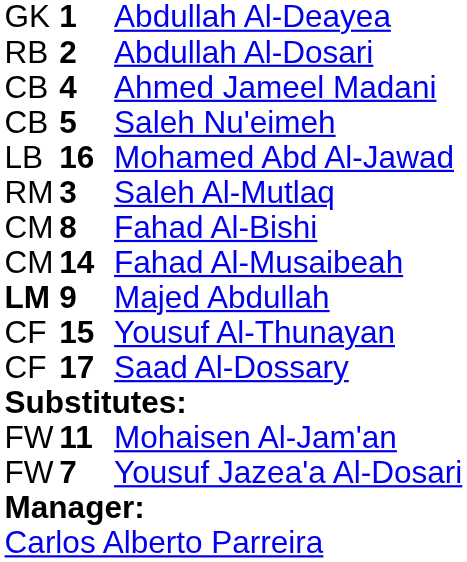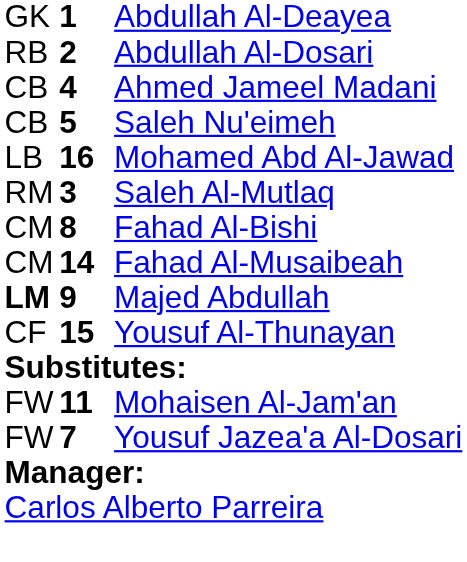- row: CF | 17 | Saad Al-Dossary
